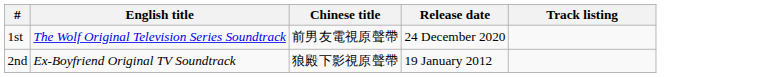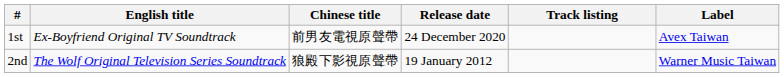+ column: Label | Avex Taiwan | Warner Music Taiwan
1st | English title: The Wolf Original Television Series Soundtrack -> Ex-Boyfriend Original TV Soundtrack
2nd | English title: Ex-Boyfriend Original TV Soundtrack -> The Wolf Original Television Series Soundtrack
